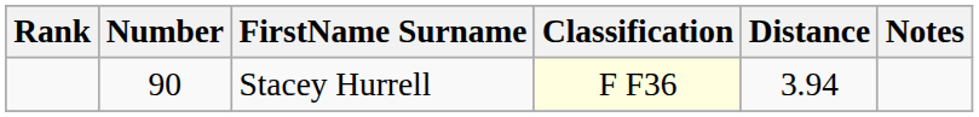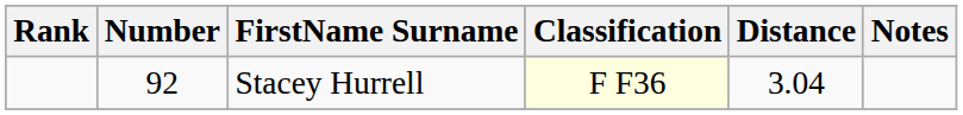Stacey Hurrell | Number: 90 -> 92
Stacey Hurrell | Distance: 3.94 -> 3.04
